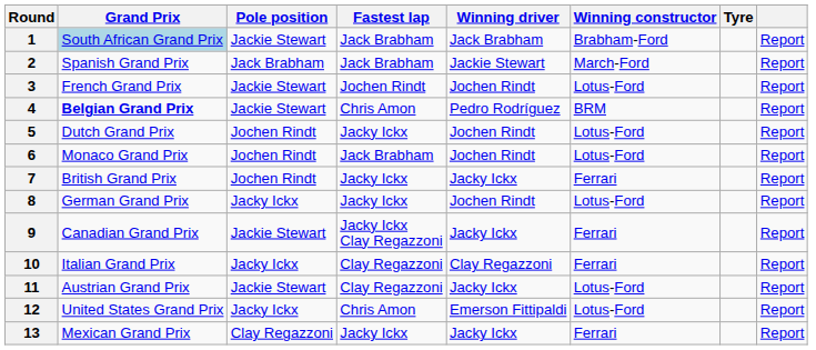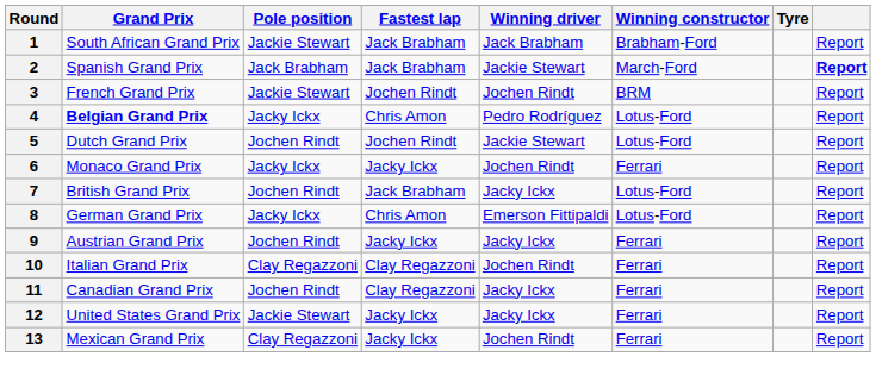1 | Grand Prix: lightblue background -> no background
2 | column 8: normal -> bold
3 | Winning constructor: Lotus-Ford -> BRM
4 | Pole position: Jackie Stewart -> Jacky Ickx
4 | Winning constructor: BRM -> Lotus-Ford
5 | Fastest lap: Jacky Ickx -> Jochen Rindt
5 | Winning driver: Jochen Rindt -> Jackie Stewart
6 | Pole position: Jochen Rindt -> Jacky Ickx
6 | Fastest lap: Jack Brabham -> Jacky Ickx
6 | Winning constructor: Lotus-Ford -> Ferrari
7 | Fastest lap: Jacky Ickx -> Jack Brabham
7 | Winning constructor: Ferrari -> Lotus-Ford
8 | Fastest lap: Jacky Ickx -> Chris Amon
8 | Winning driver: Jochen Rindt -> Emerson Fittipaldi
9 | Grand Prix: Canadian Grand Prix -> Austrian Grand Prix
9 | Pole position: Jackie Stewart -> Jochen Rindt
9 | Fastest lap: Jacky Ickx Clay Regazzoni -> Jacky Ickx
10 | Pole position: Jacky Ickx -> Clay Regazzoni
10 | Winning driver: Clay Regazzoni -> Jochen Rindt
11 | Grand Prix: Austrian Grand Prix -> Canadian Grand Prix
11 | Pole position: Jackie Stewart -> Jochen Rindt
11 | Winning constructor: Lotus-Ford -> Ferrari
12 | Pole position: Jacky Ickx -> Jackie Stewart
12 | Fastest lap: Chris Amon -> Jacky Ickx
12 | Winning driver: Emerson Fittipaldi -> Jacky Ickx
12 | Winning constructor: Lotus-Ford -> Ferrari
13 | Winning driver: Jacky Ickx -> Jochen Rindt
